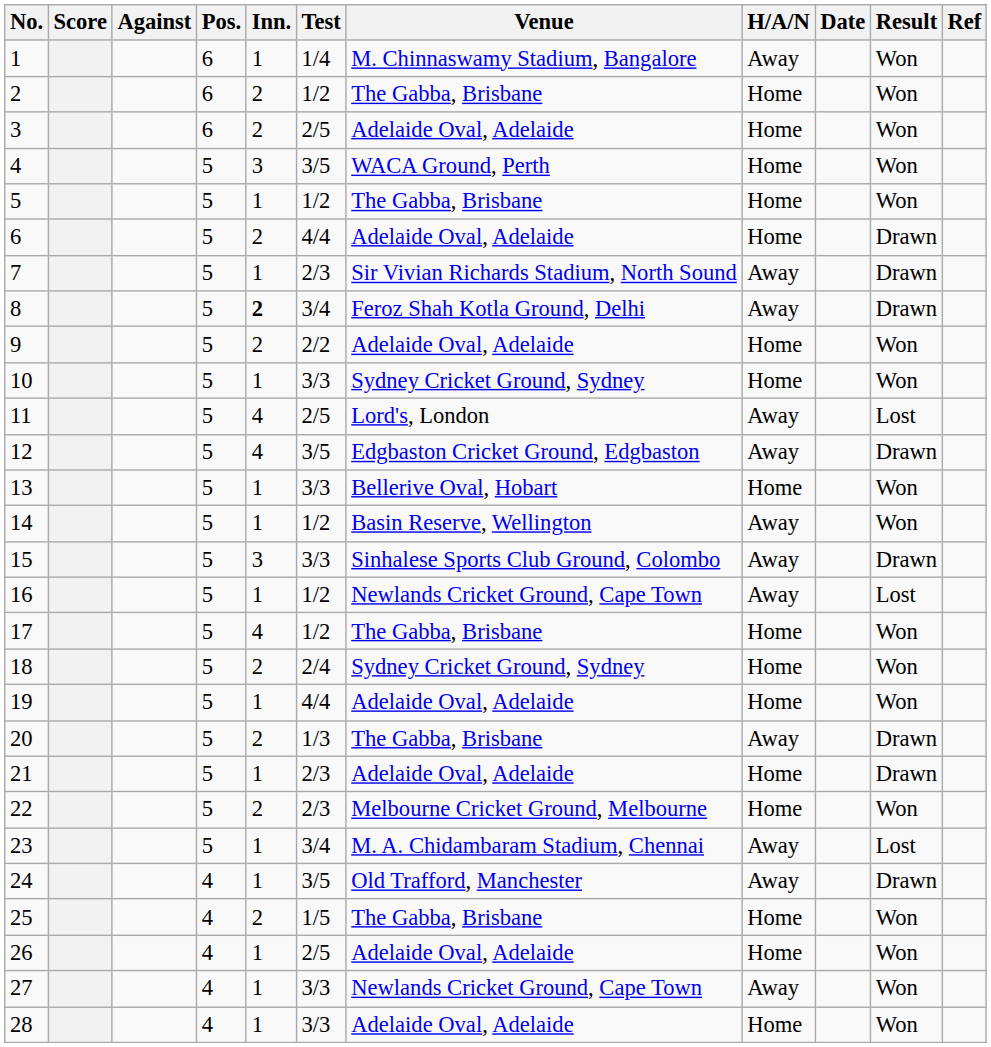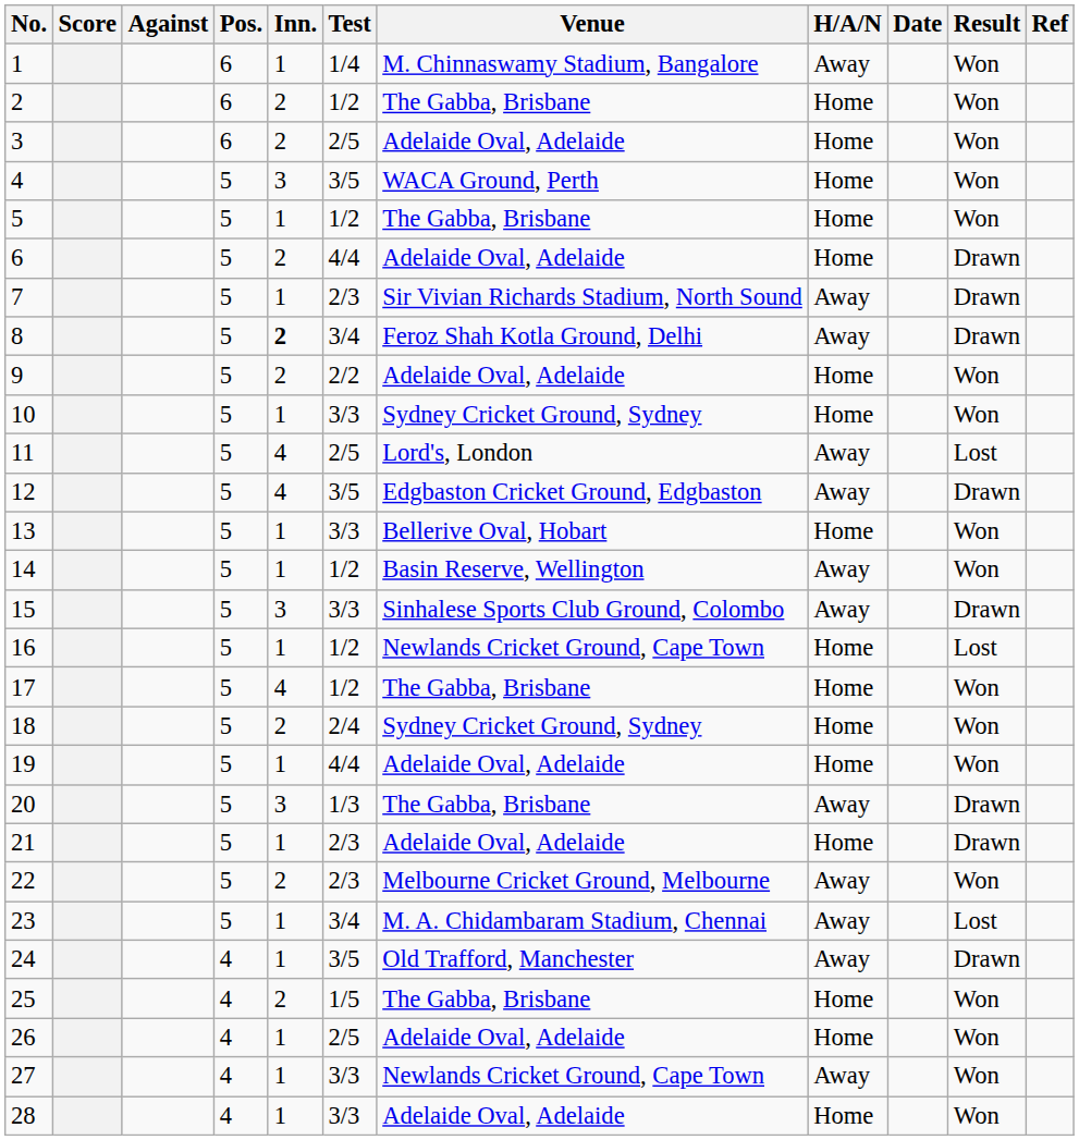16 | H/A/N: Away -> Home
20 | Inn.: 2 -> 3
22 | H/A/N: Home -> Away
